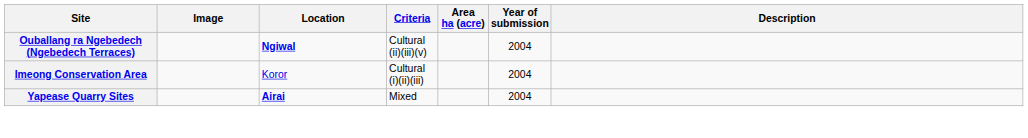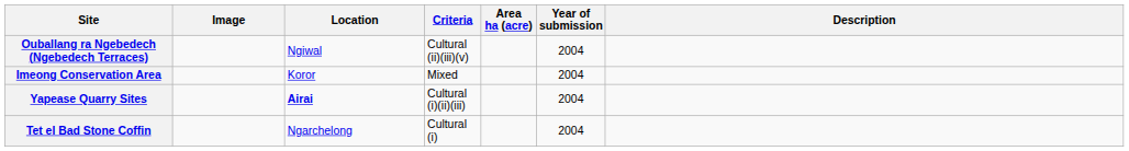Ouballang ra Ngebedech (Ngebedech Terraces) | Location: bold -> normal
Imeong Conservation Area | Criteria: Cultural (i)(ii)(iii) -> Mixed
Yapease Quarry Sites | Criteria: Mixed -> Cultural (i)(ii)(iii)
+ row: Tet el Bad Stone Coffin | Ngarchelong | Cultural (i) | 2004
